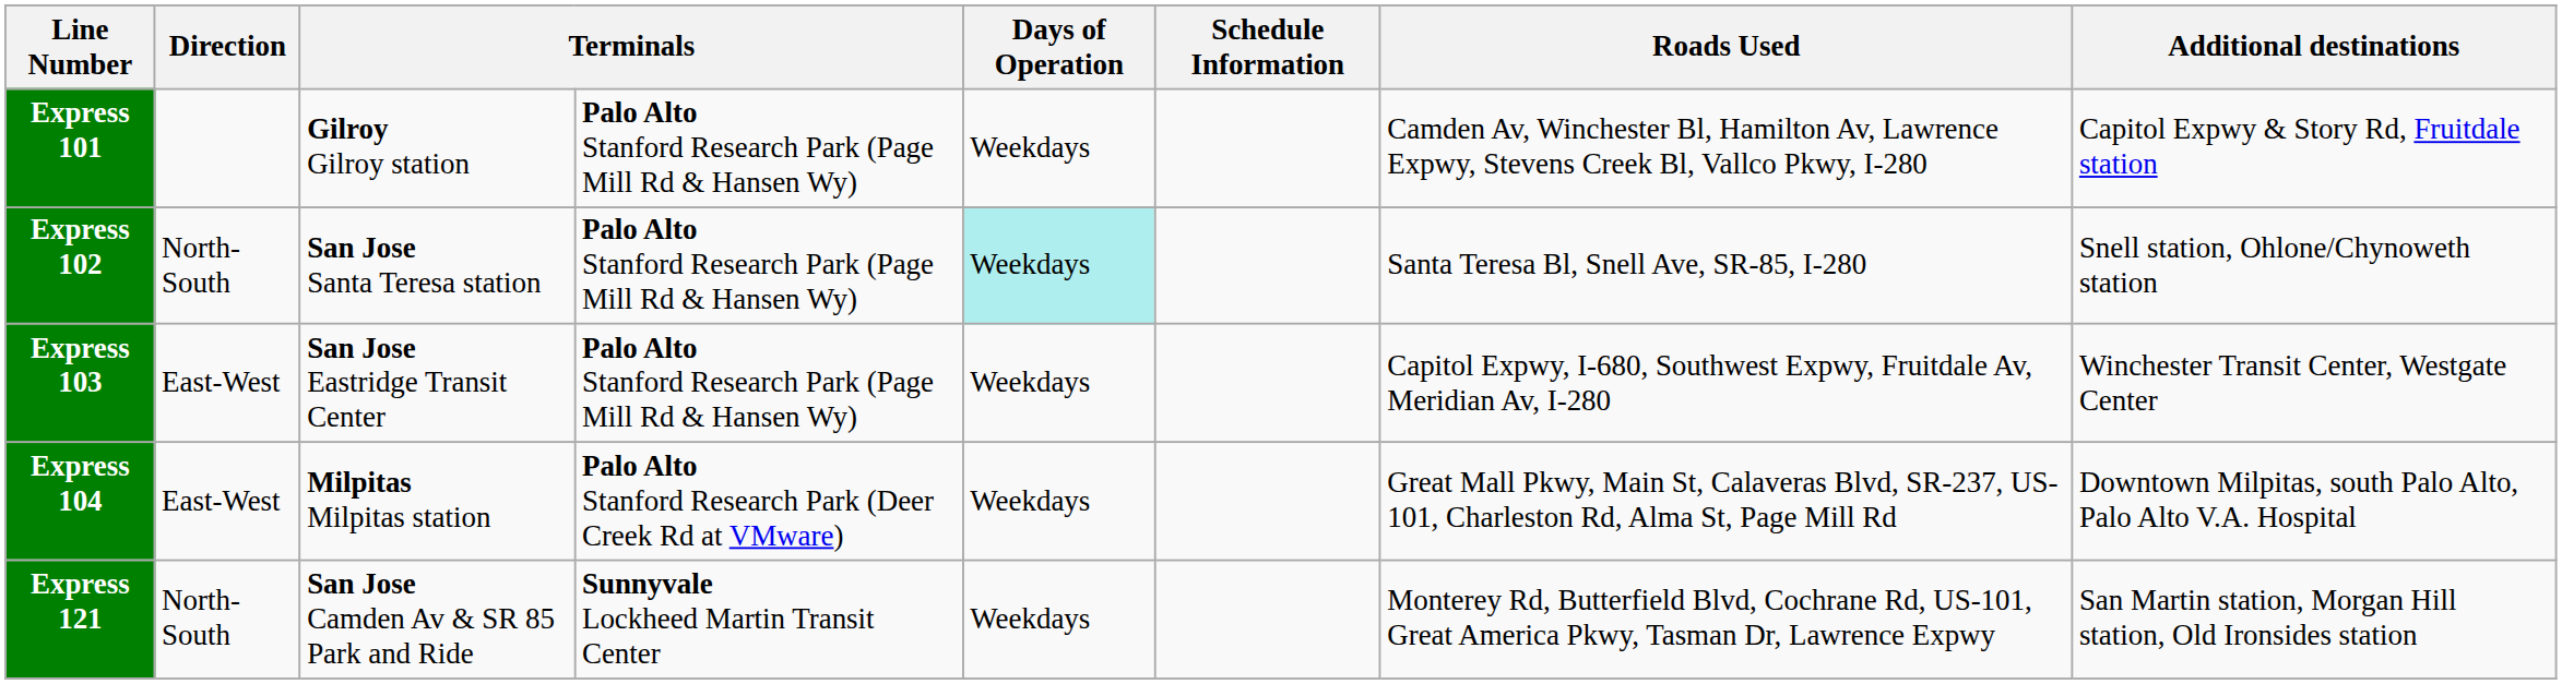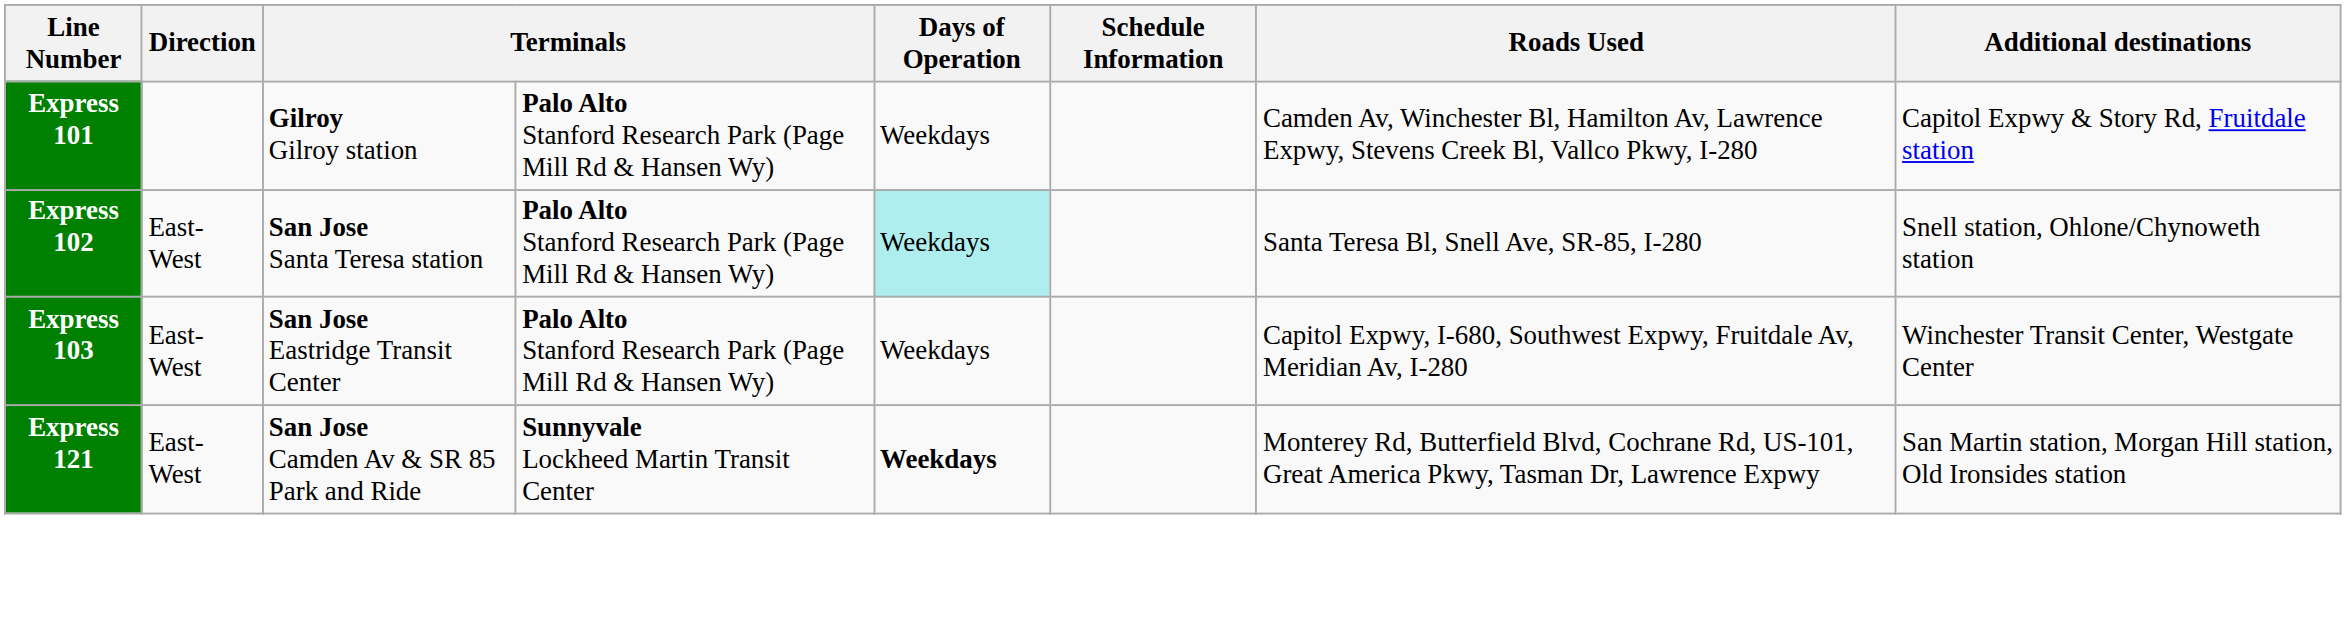Express 102 | Direction: North-South -> East-West
- row: Express 104 | East-West | Milpitas Milpitas station | Palo Alto Stanford Research Park (Deer Creek Rd at VMware) | Weekdays | Great Mall Pkwy, Main St, Calaveras Blvd, SR-237, US-101, Charleston Rd, Alma St, Page Mill Rd | Downtown Milpitas, south Palo Alto, Palo Alto V.A. Hospital
Express 121 | Direction: North-South -> East-West
Express 121 | Days of Operation: normal -> bold
